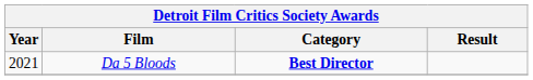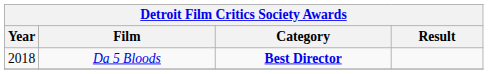Da 5 Bloods | Year: 2021 -> 2018
